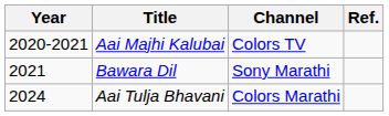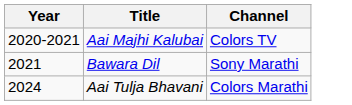- column: Ref.
